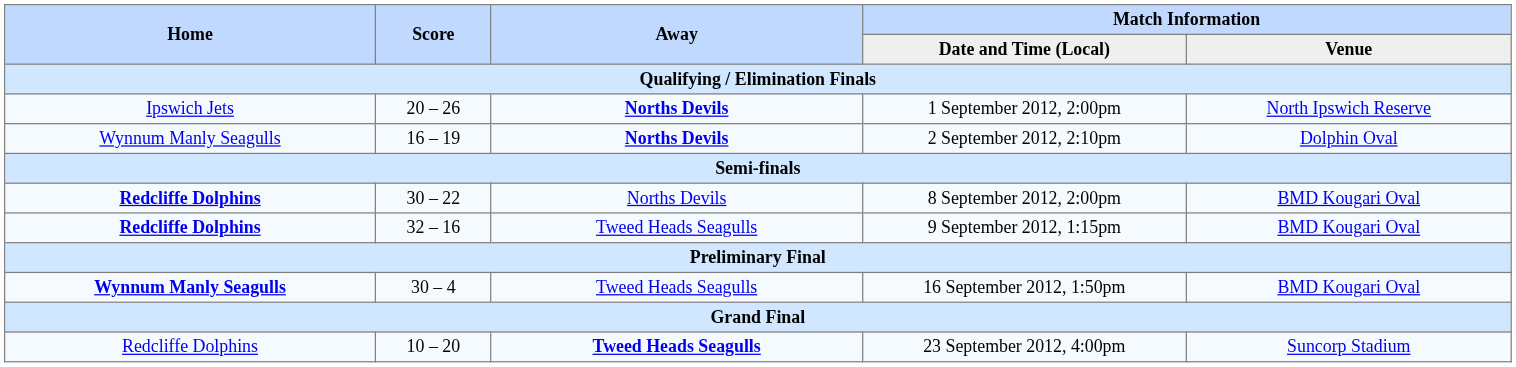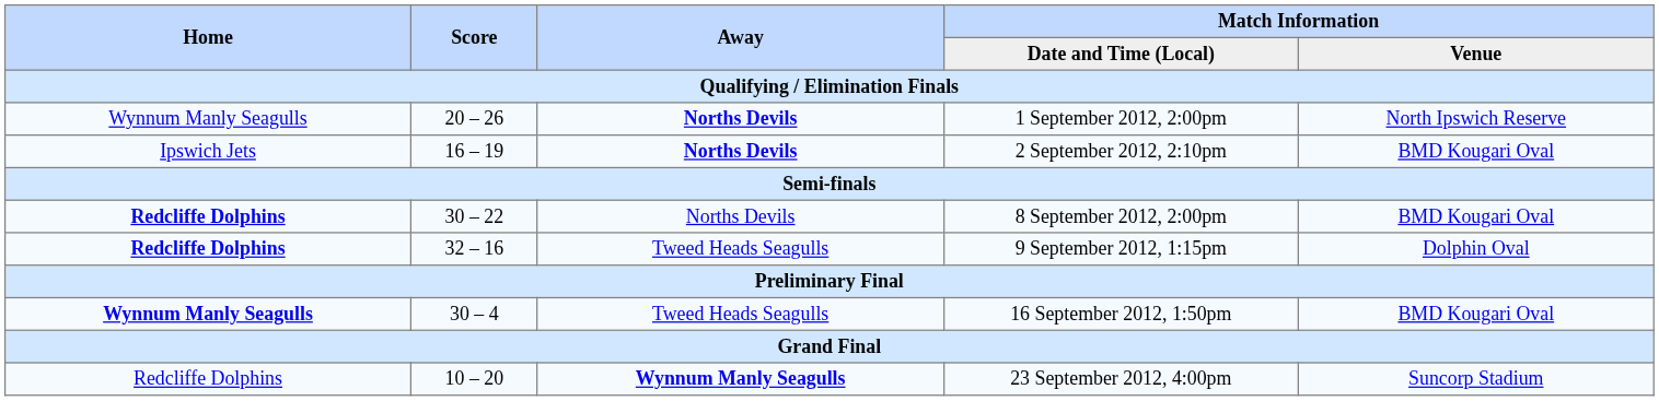1 September 2012, 2:00pm | Home: Ipswich Jets -> Wynnum Manly Seagulls
2 September 2012, 2:10pm | Home: Wynnum Manly Seagulls -> Ipswich Jets
2 September 2012, 2:10pm | Match Information / Venue: Dolphin Oval -> BMD Kougari Oval
9 September 2012, 1:15pm | Match Information / Venue: BMD Kougari Oval -> Dolphin Oval
23 September 2012, 4:00pm | Away: Tweed Heads Seagulls -> Wynnum Manly Seagulls
